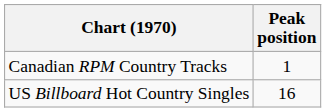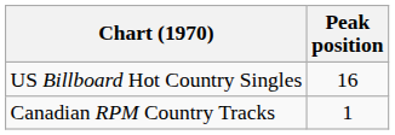rows swapped: US Billboard Hot Country Singles <-> Canadian RPM Country Tracks
